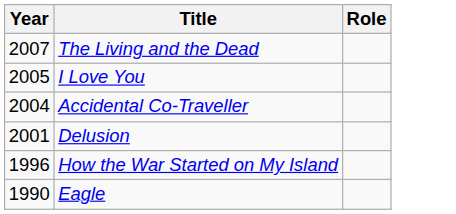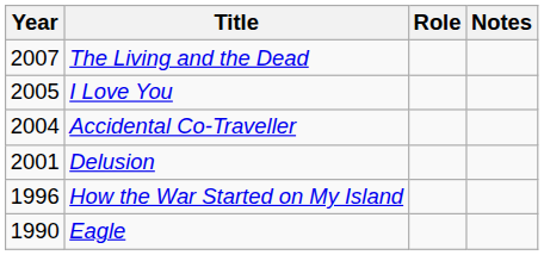+ column: Notes
